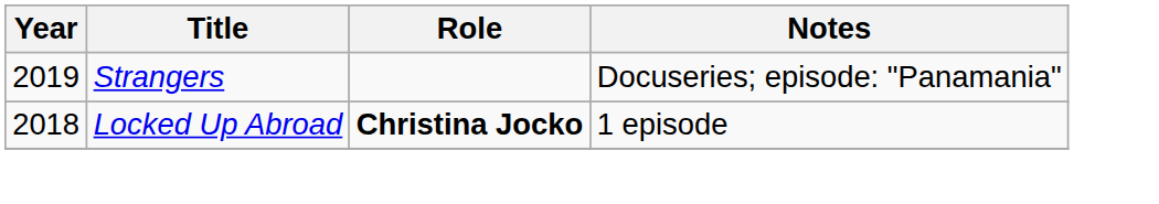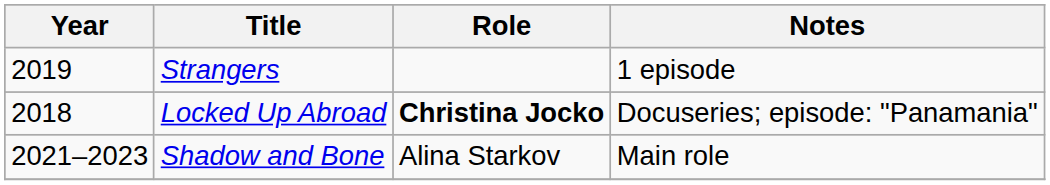Strangers | Notes: Docuseries; episode: "Panamania" -> 1 episode
Locked Up Abroad | Notes: 1 episode -> Docuseries; episode: "Panamania"
+ row: 2021–2023 | Shadow and Bone | Alina Starkov | Main role
